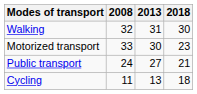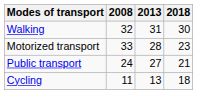Motorized transport | 2013: 30 -> 28
